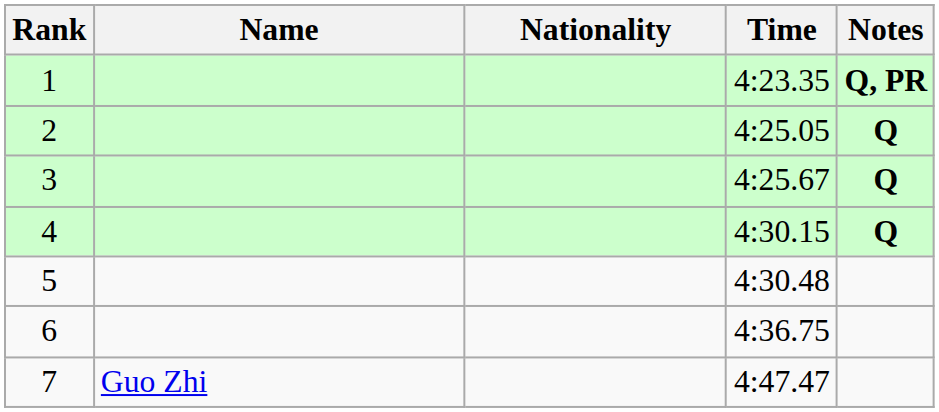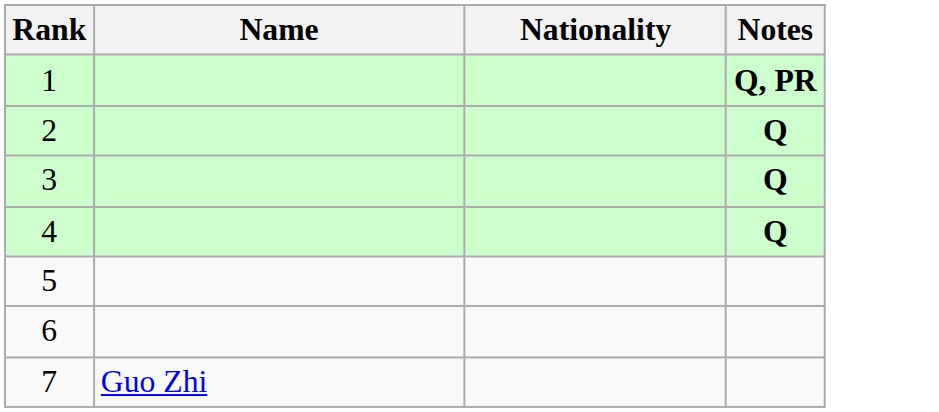- column: Time | 4:23.35 | 4:25.05 | 4:25.67 | 4:30.15 | 4:30.48 | 4:36.75 | 4:47.47
